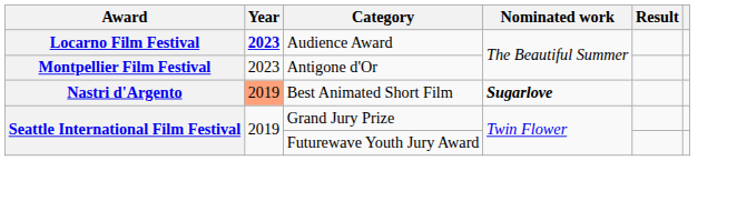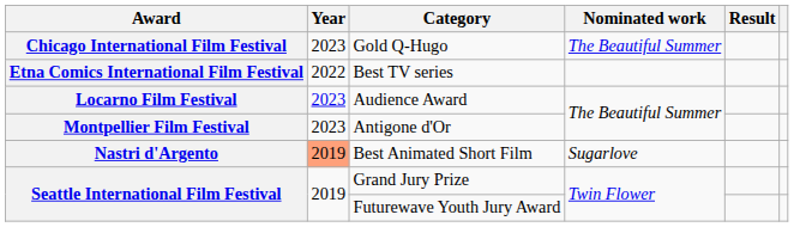+ row: Chicago International Film Festival | 2023 | Gold Q-Hugo | The Beautiful Summer
+ row: Etna Comics International Film Festival | 2022 | Best TV series
Audience Award | Year: bold -> normal
Best Animated Short Film | Nominated work: bold -> normal
